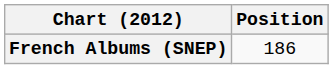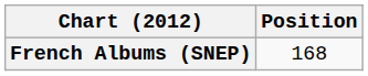French Albums (SNEP) | Position: 186 -> 168
